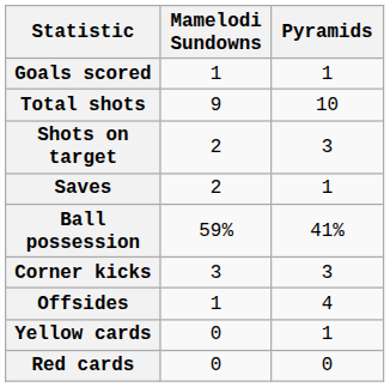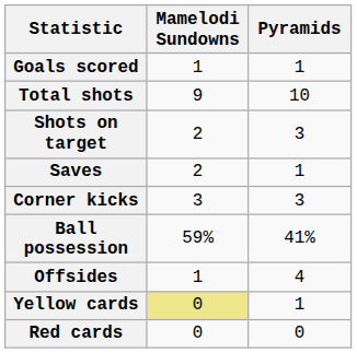rows swapped: Ball possession <-> Corner kicks
Yellow cards | Mamelodi Sundowns: no background -> khaki background
